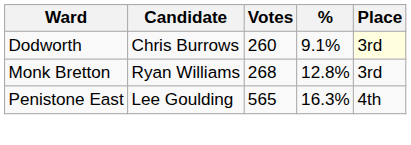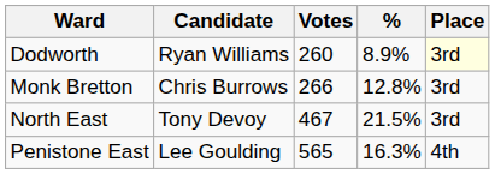Dodworth | Candidate: Chris Burrows -> Ryan Williams
Dodworth | %: 9.1% -> 8.9%
Monk Bretton | Candidate: Ryan Williams -> Chris Burrows
Monk Bretton | Votes: 268 -> 266
+ row: North East | Tony Devoy | 467 | 21.5% | 3rd
